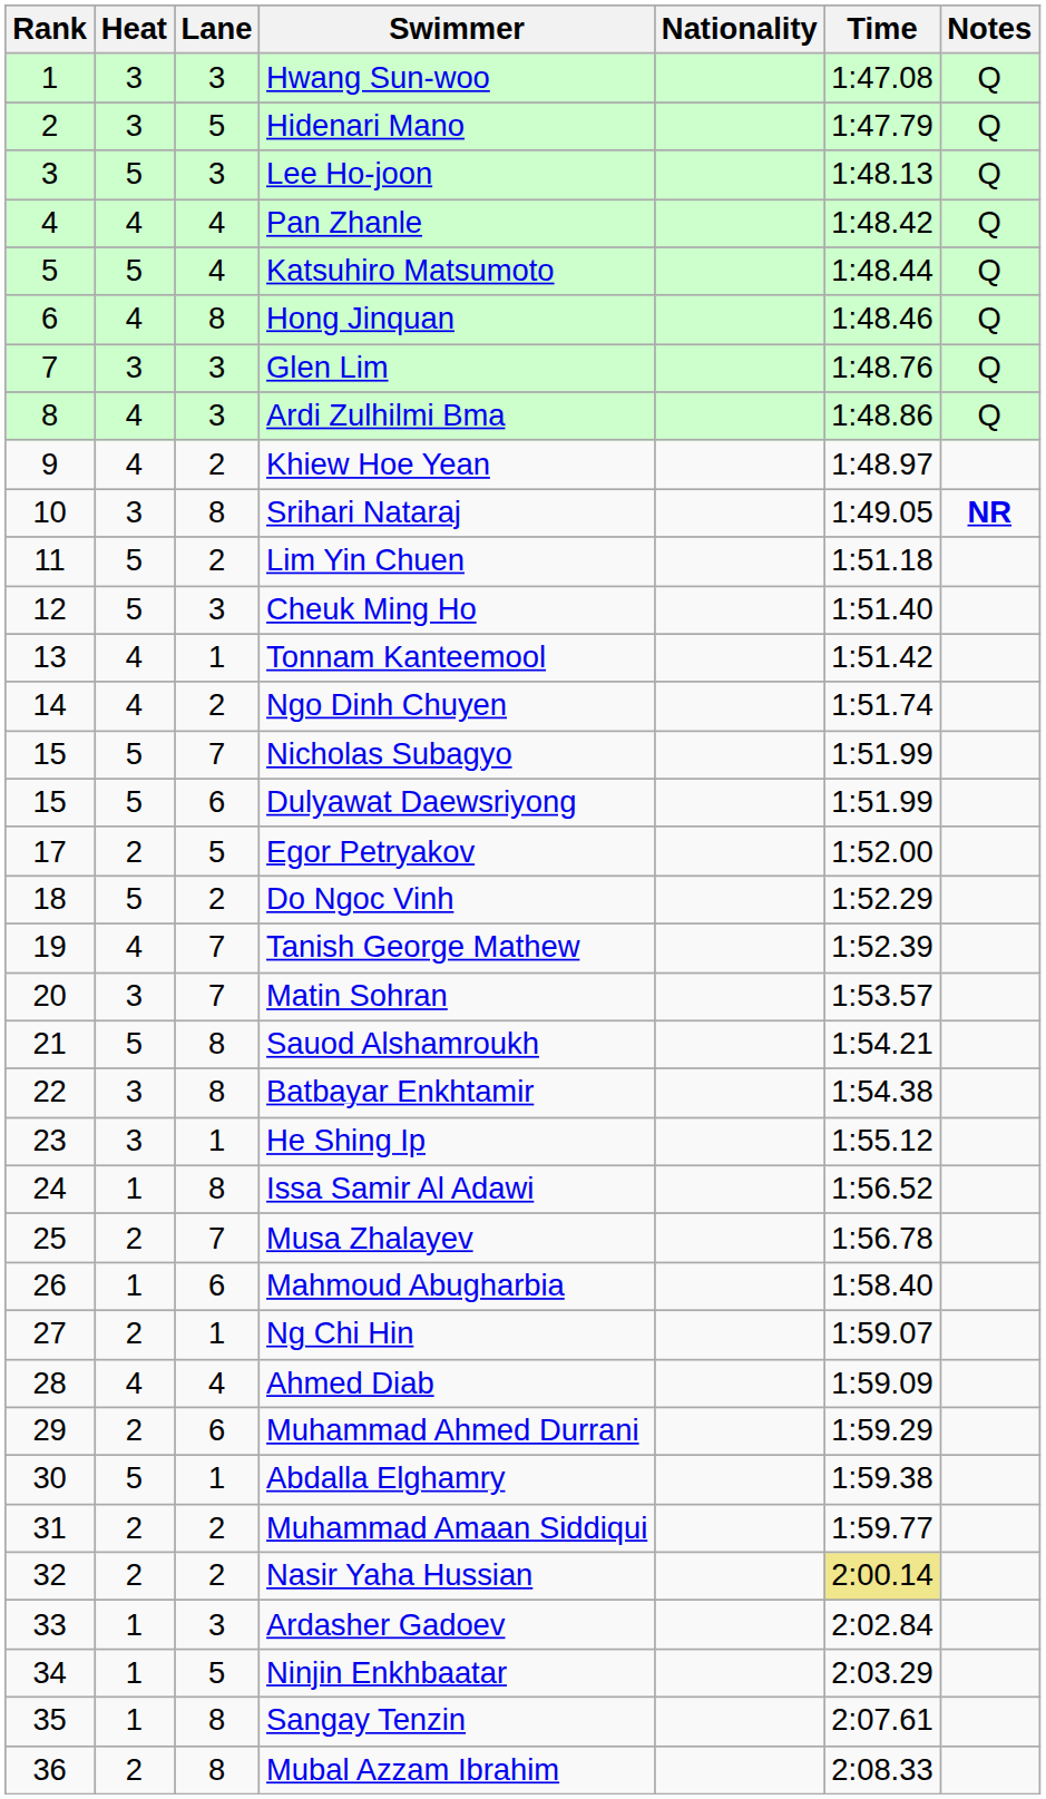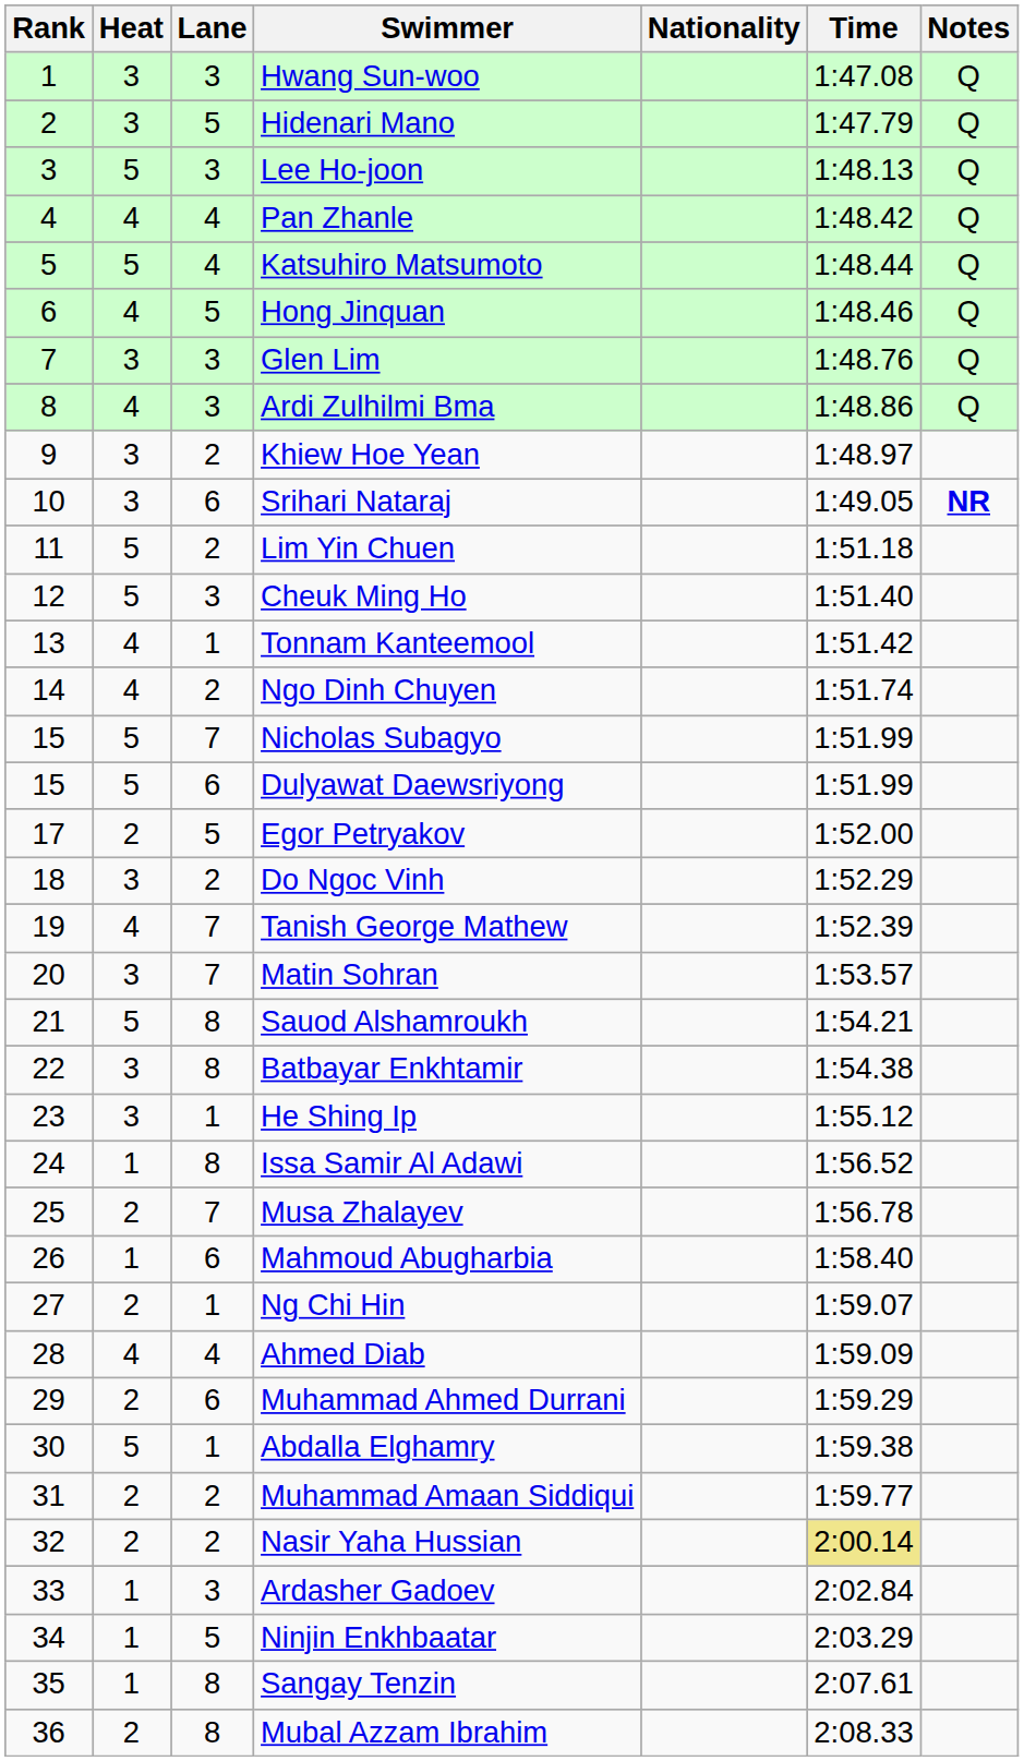Hong Jinquan | Lane: 8 -> 5
Khiew Hoe Yean | Heat: 4 -> 3
Srihari Nataraj | Lane: 8 -> 6
Do Ngoc Vinh | Heat: 5 -> 3
